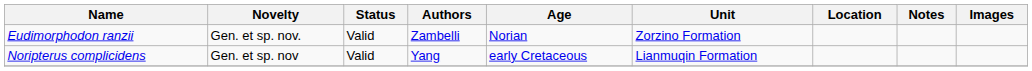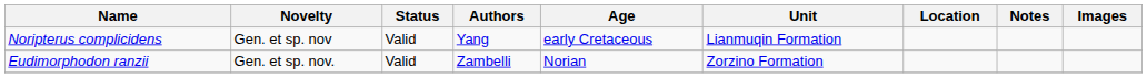rows swapped: Eudimorphodon ranzii <-> Noripterus complicidens
